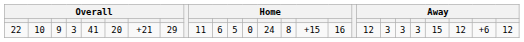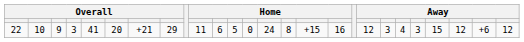22 | column 21: 3 -> 4
